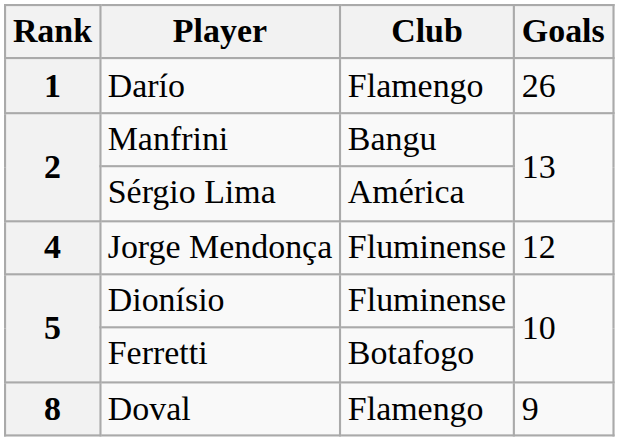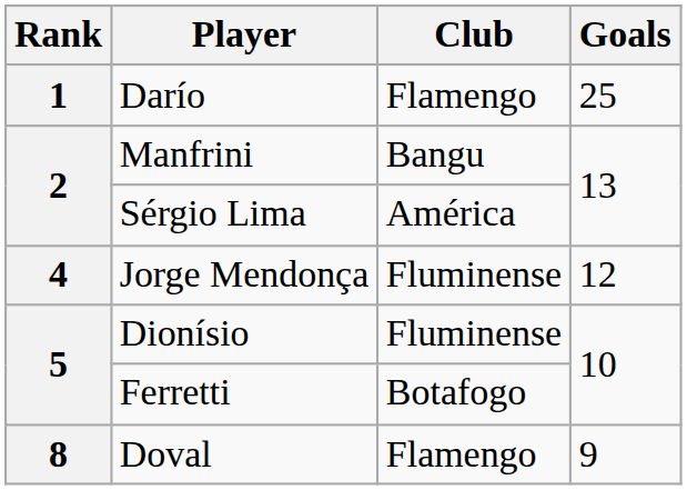Darío | Goals: 26 -> 25
